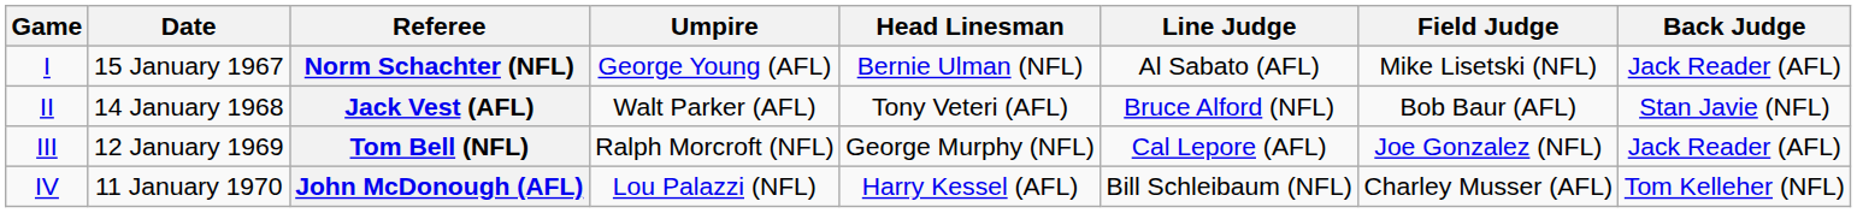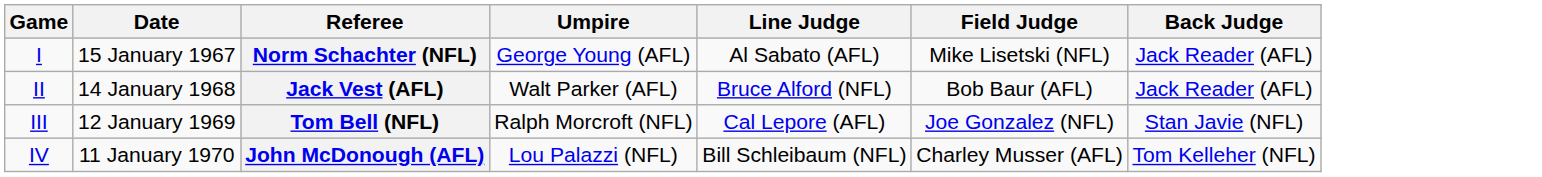- column: Head Linesman | Bernie Ulman (NFL) | Tony Veteri (AFL) | George Murphy (NFL) | Harry Kessel (AFL)
Jack Vest (AFL) | Back Judge: Stan Javie (NFL) -> Jack Reader (AFL)
Tom Bell (NFL) | Back Judge: Jack Reader (AFL) -> Stan Javie (NFL)
